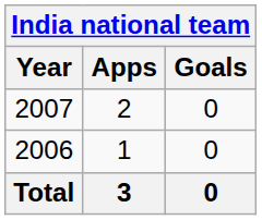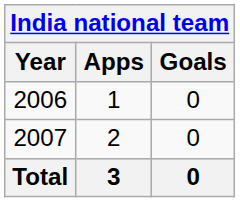rows swapped: 2006 <-> 2007
